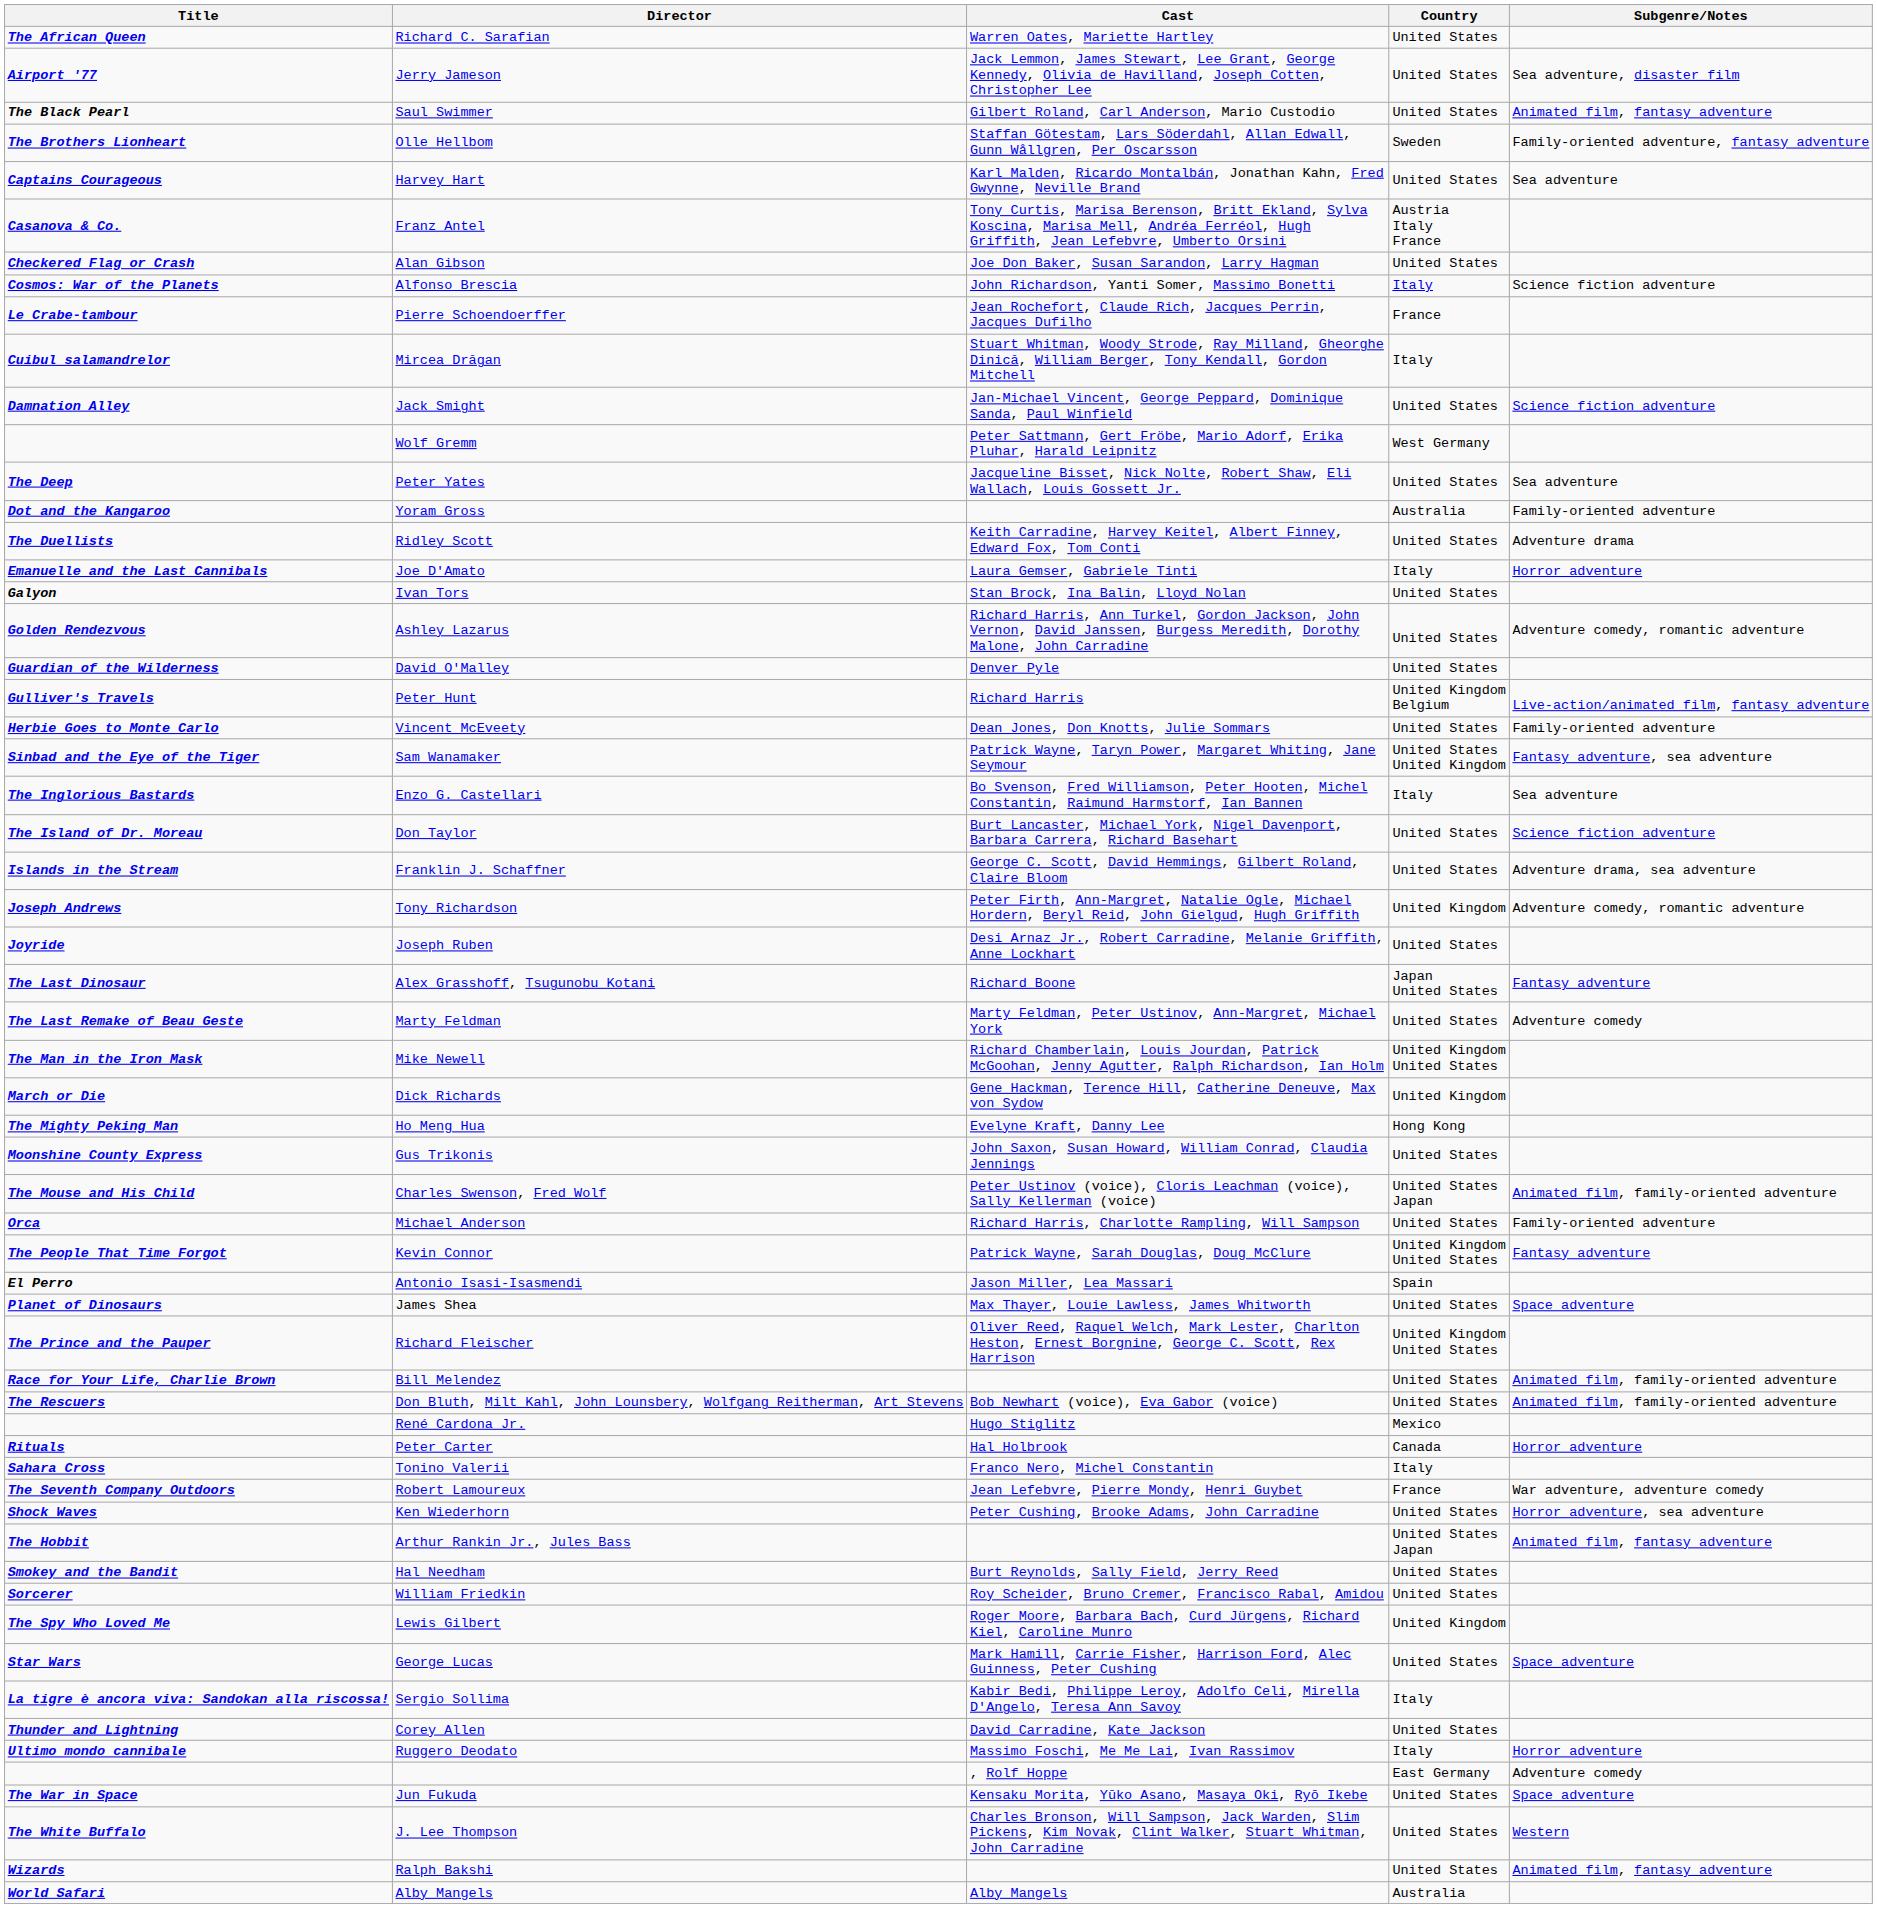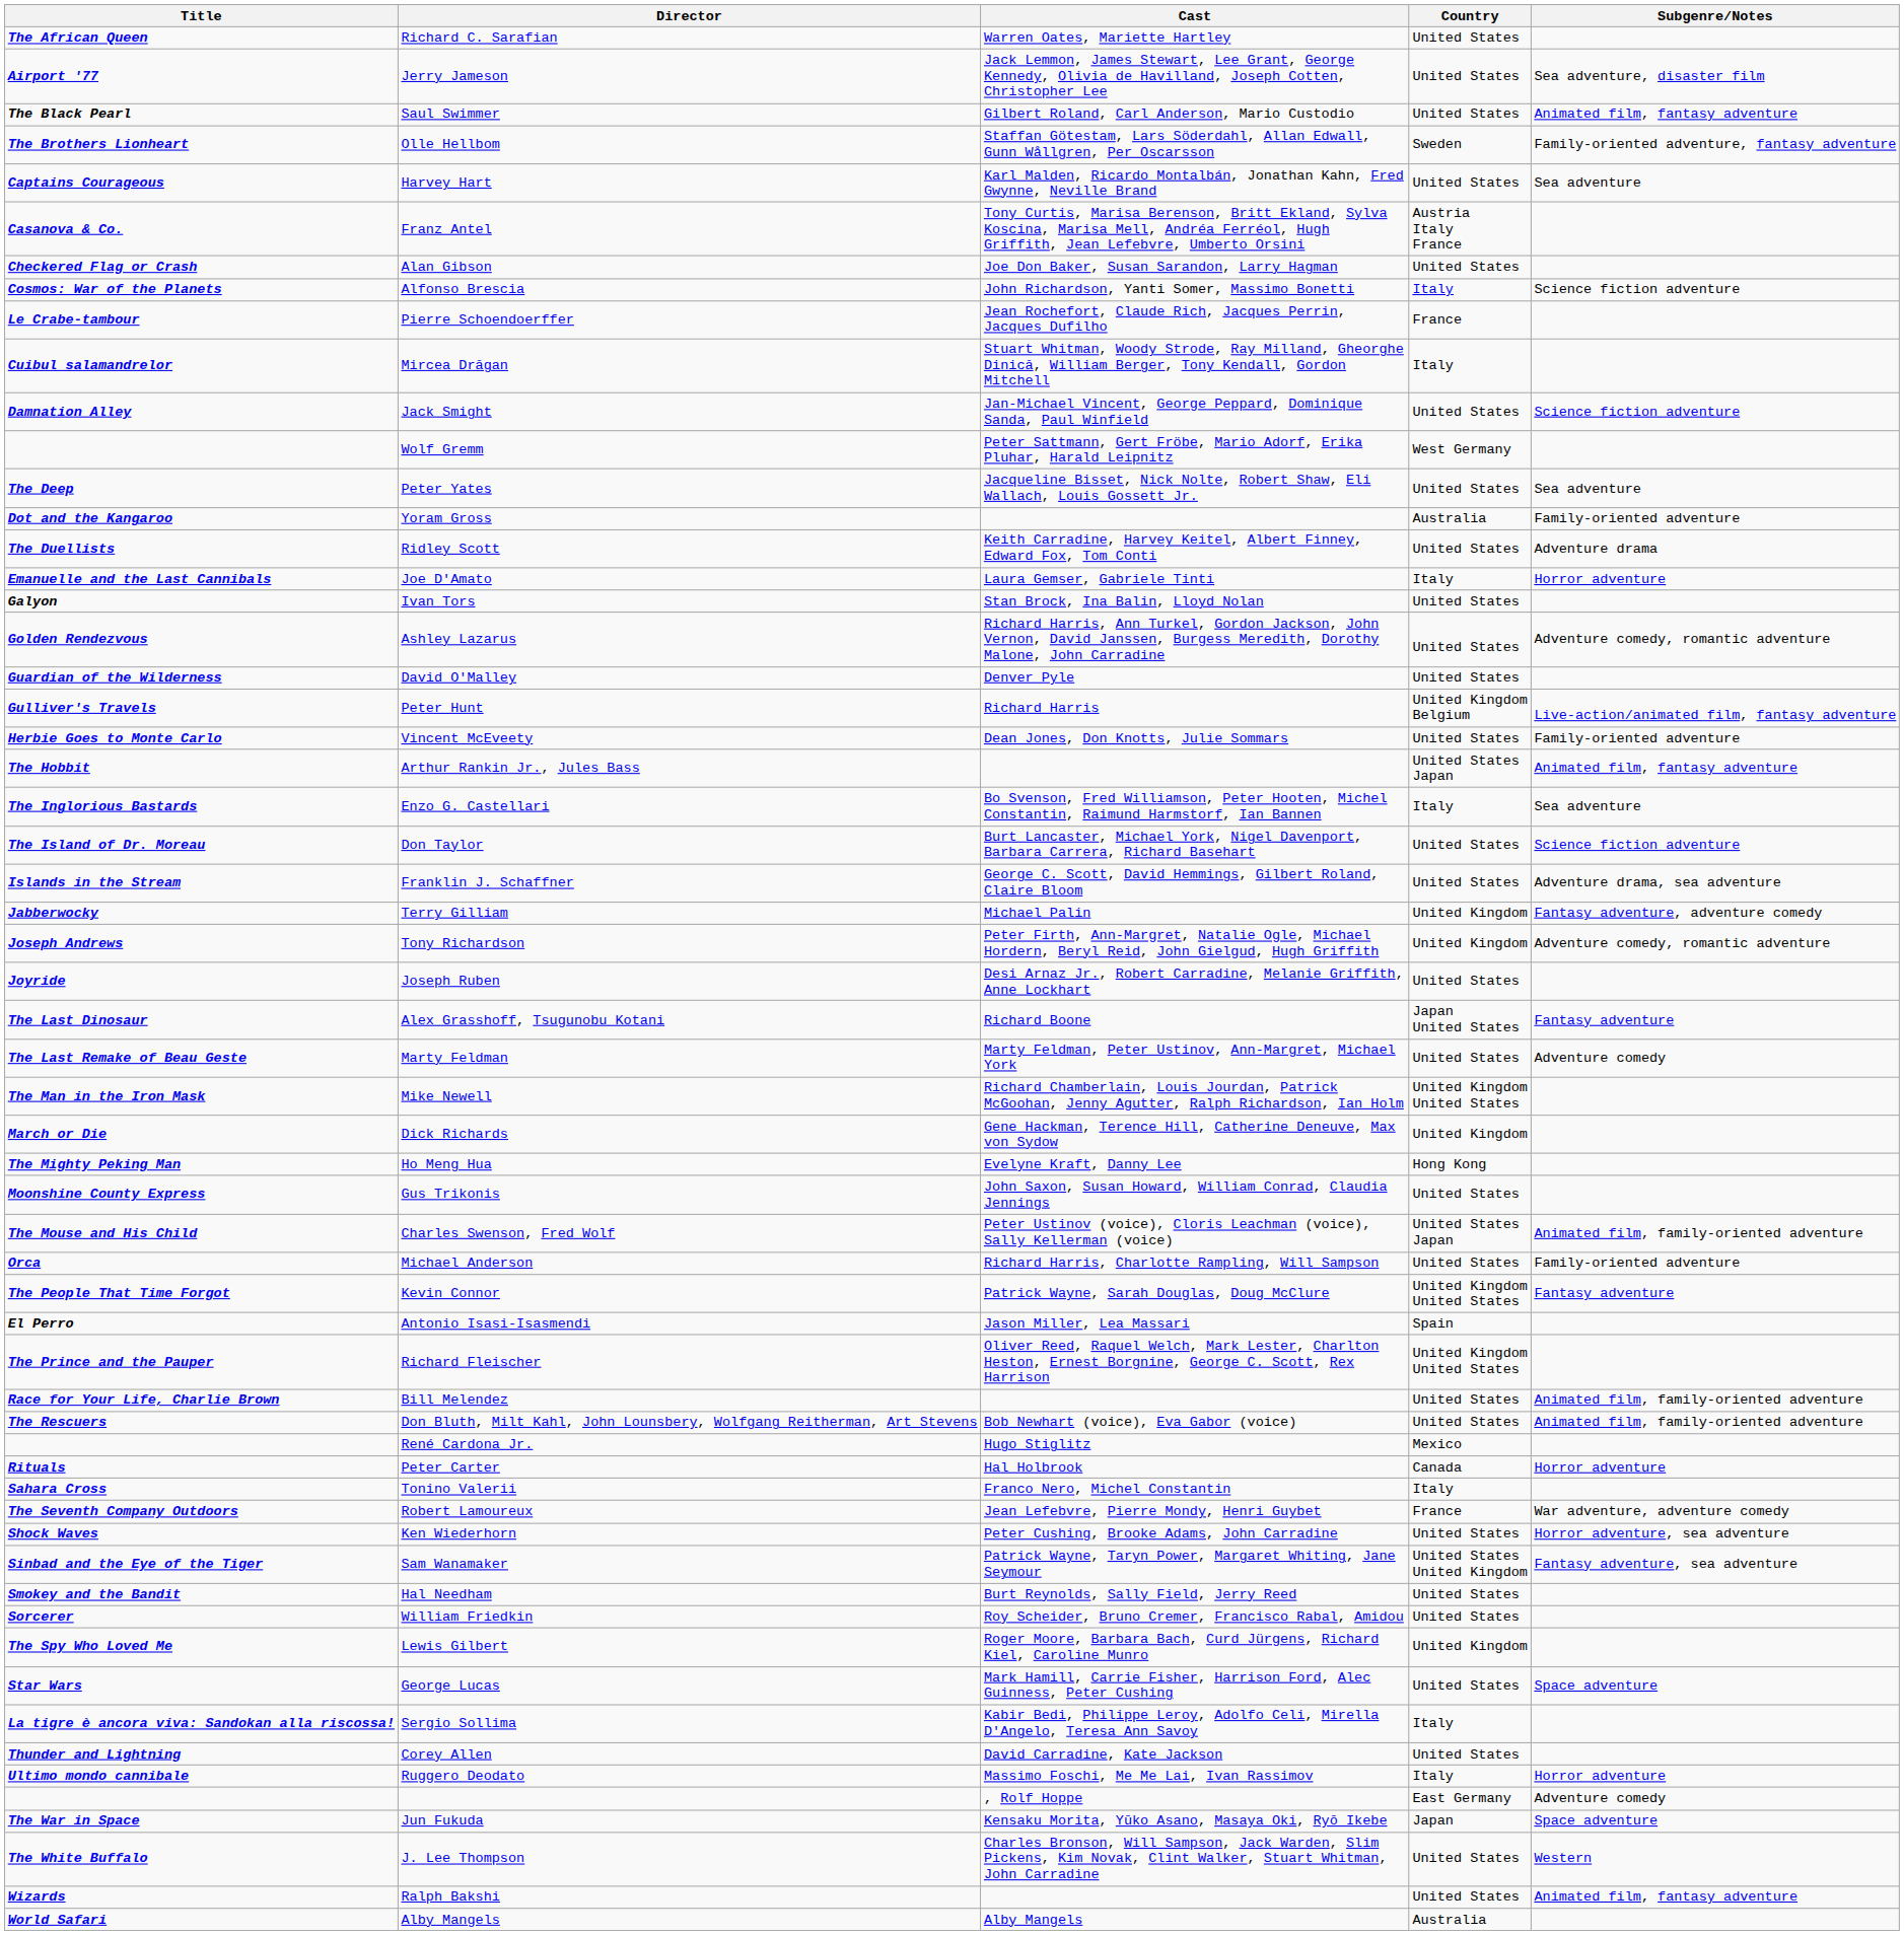rows swapped: Arthur Rankin Jr., Jules Bass <-> Sam Wanamaker
+ row: Jabberwocky | Terry Gilliam | Michael Palin | United Kingdom | Fantasy adventure, adventure comedy
- row: Planet of Dinosaurs | James Shea | Max Thayer, Louie Lawless, James Whitworth | United States | Space adventure
Jun Fukuda | Country: United States -> Japan
